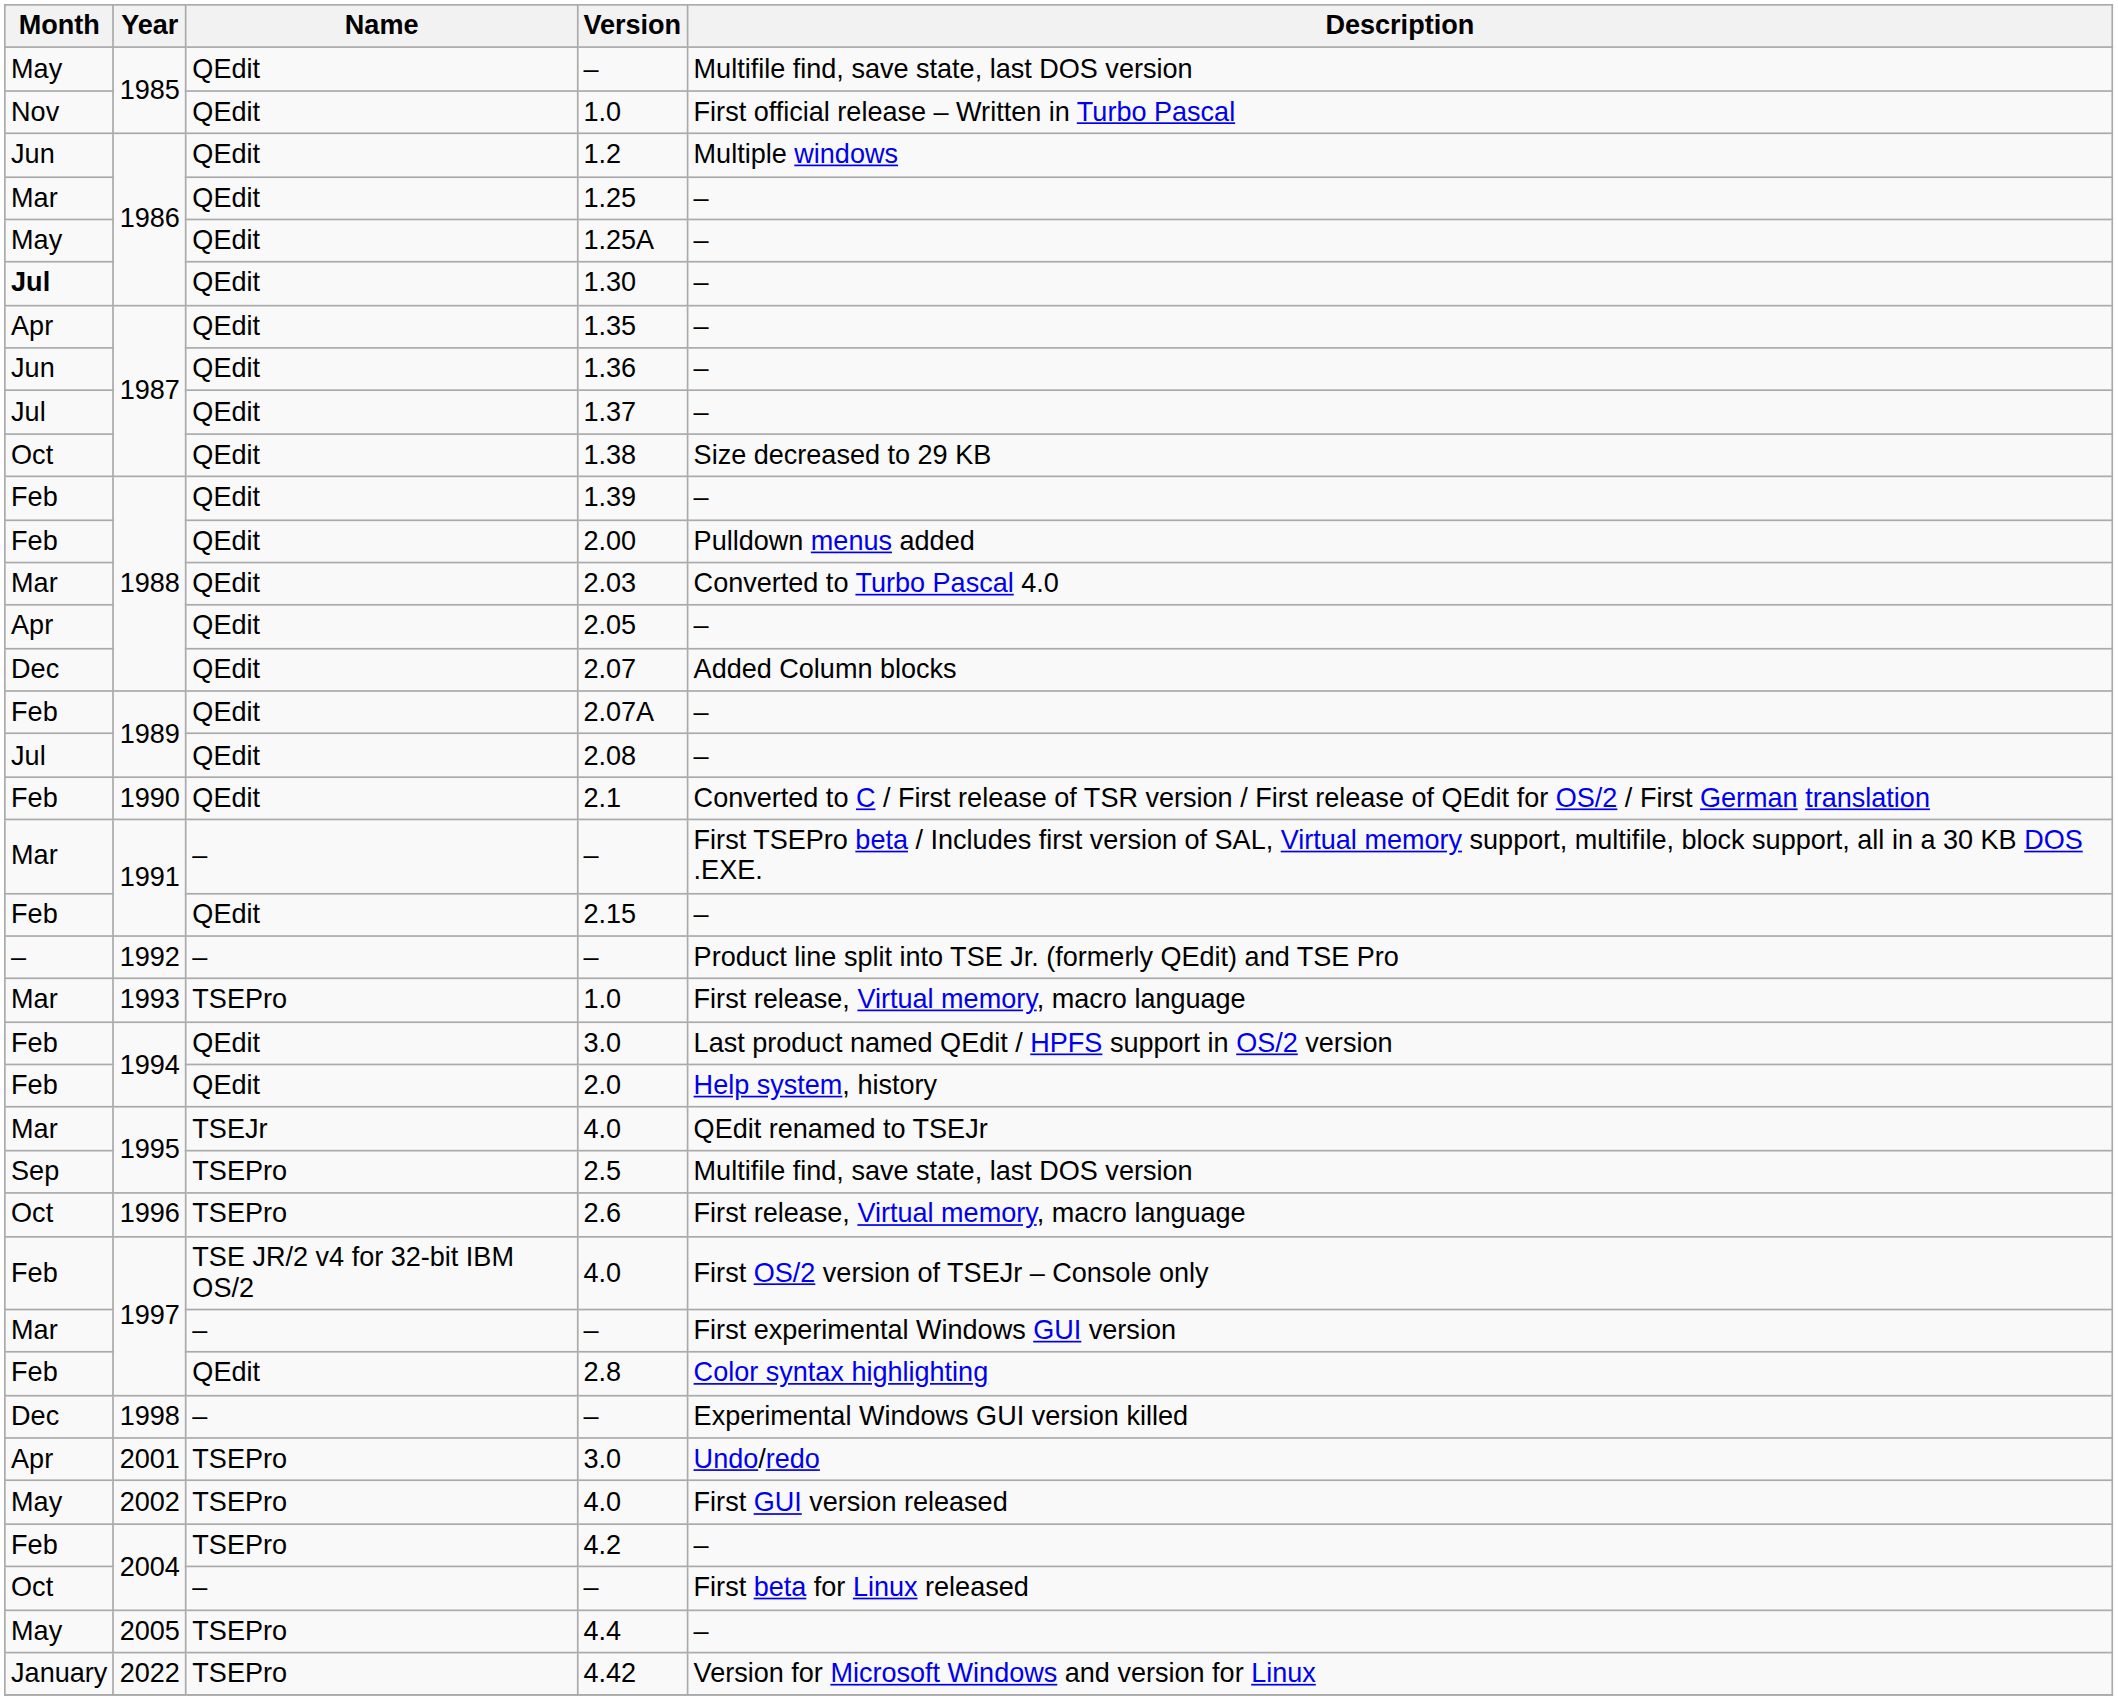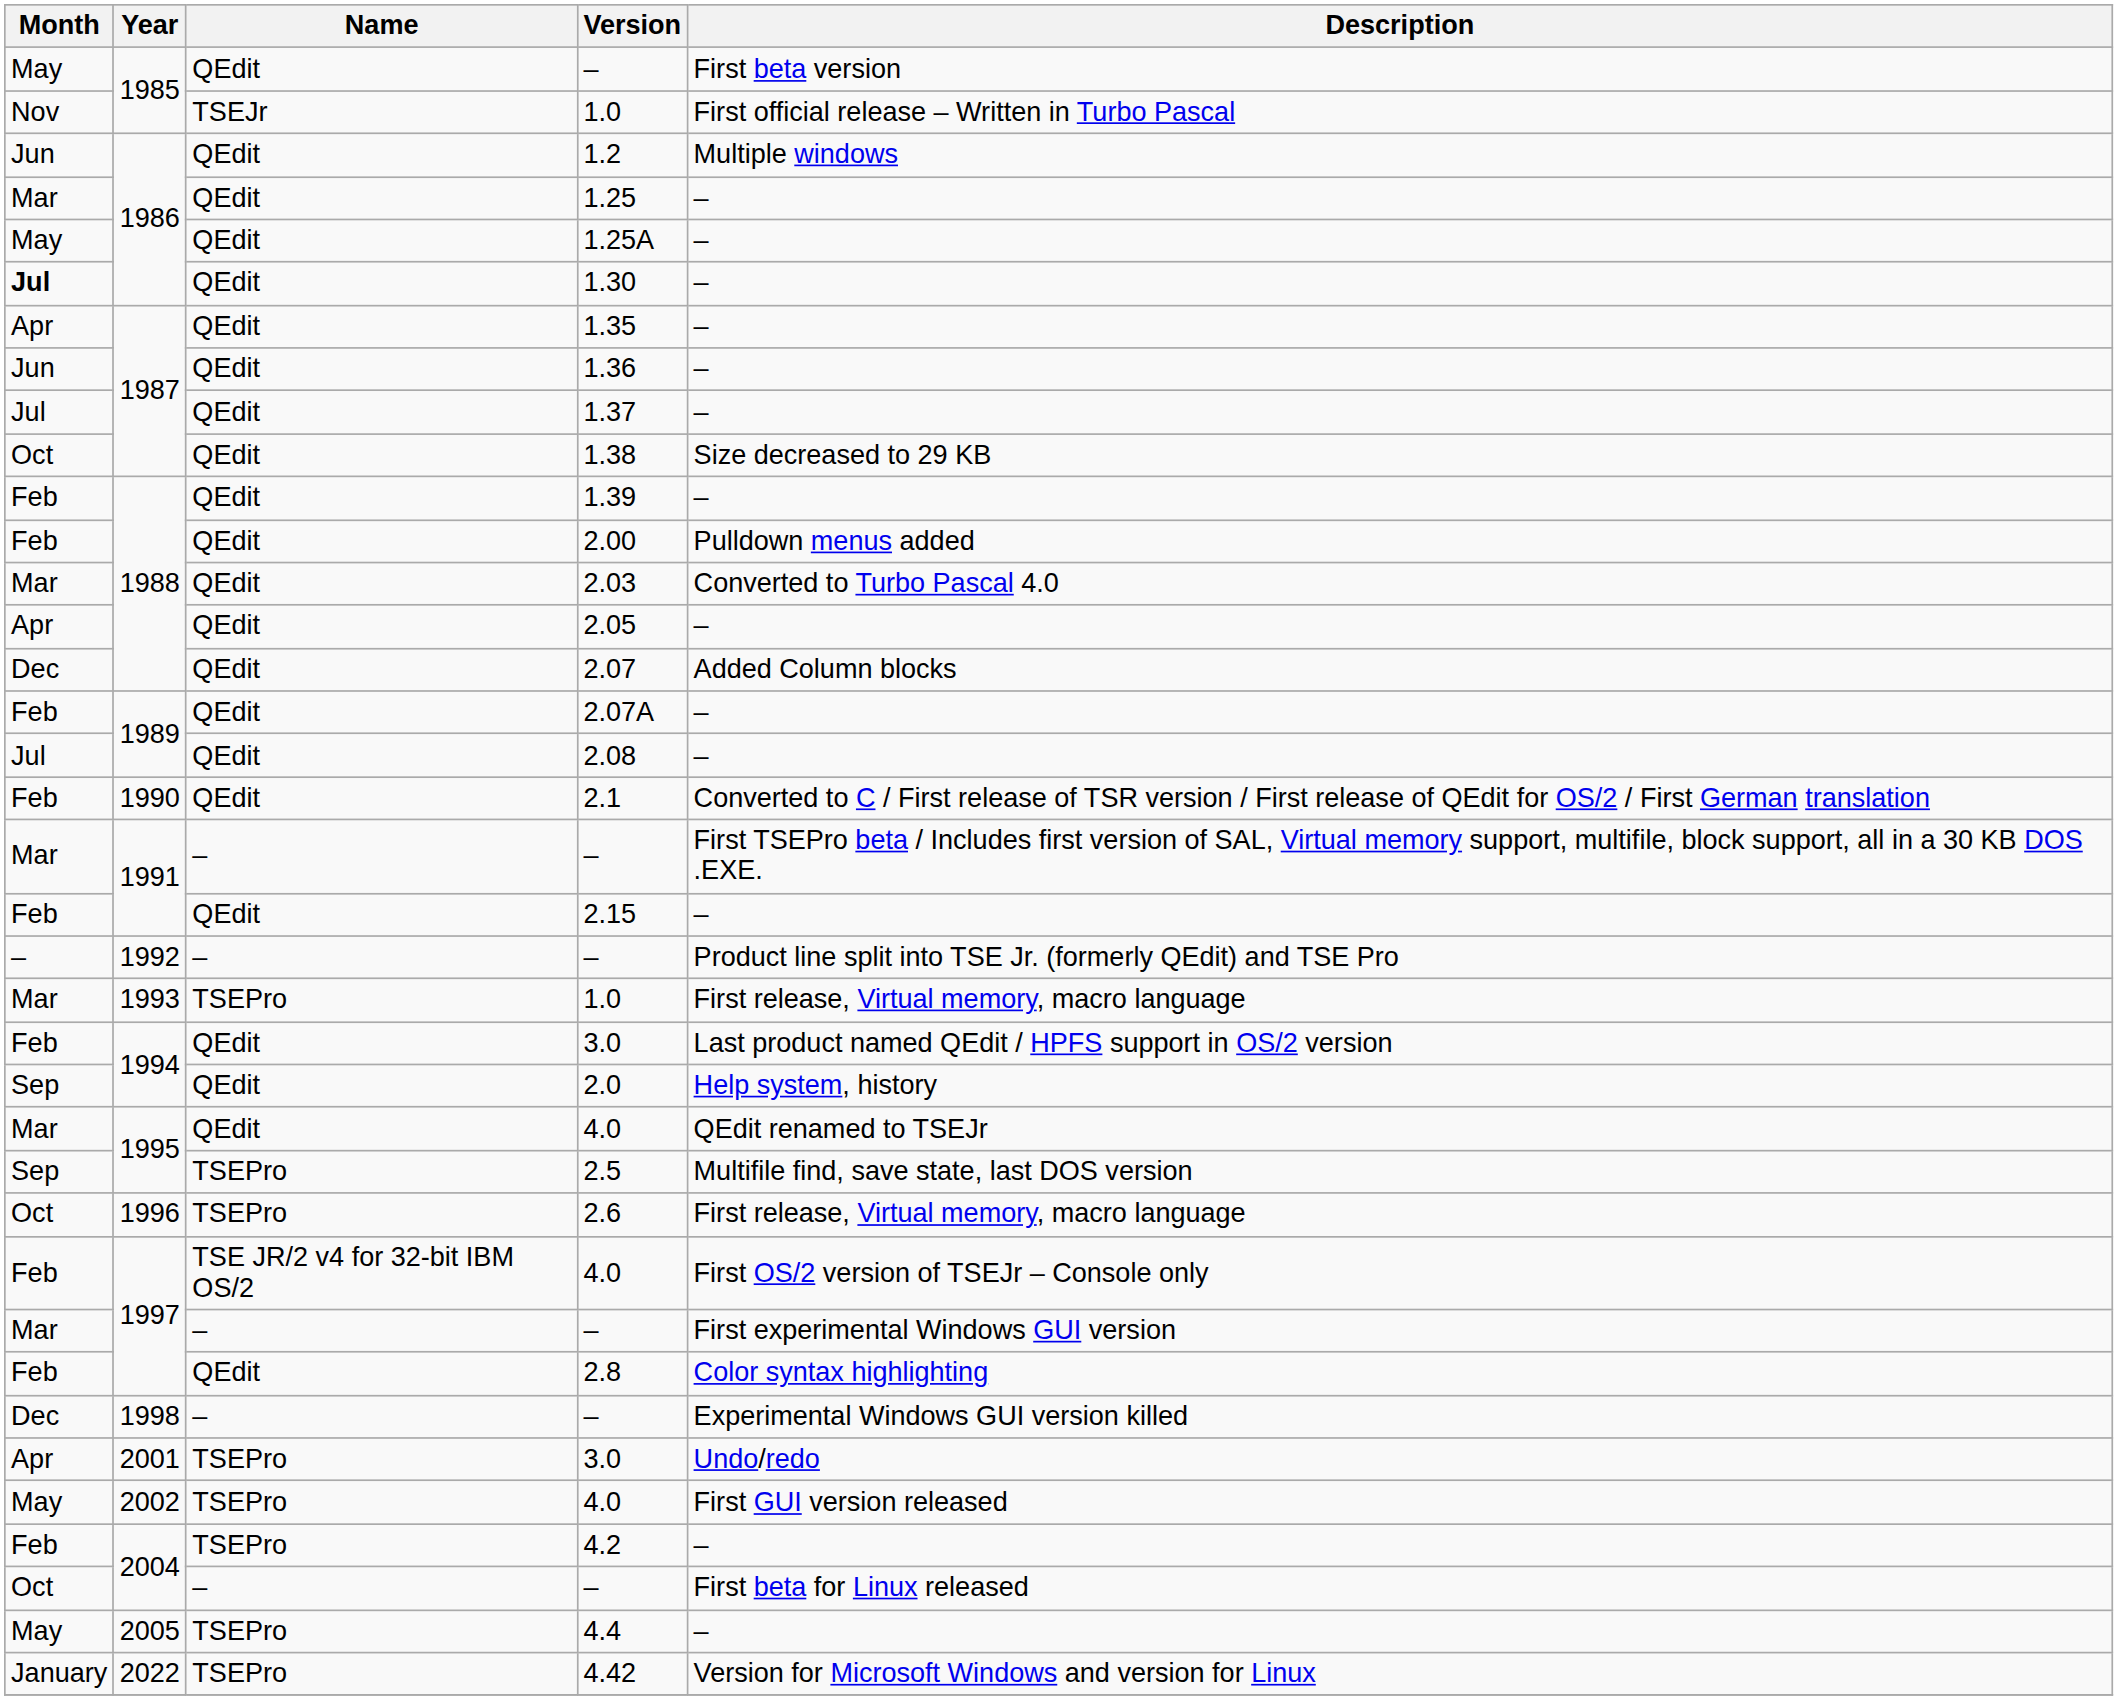1985 / – | Description: Multifile find, save state, last DOS version -> First beta version
1985 / 1.0 | Name: QEdit -> TSEJr
2.0 | Month: Feb -> Sep
1995 / 4.0 | Name: TSEJr -> QEdit
